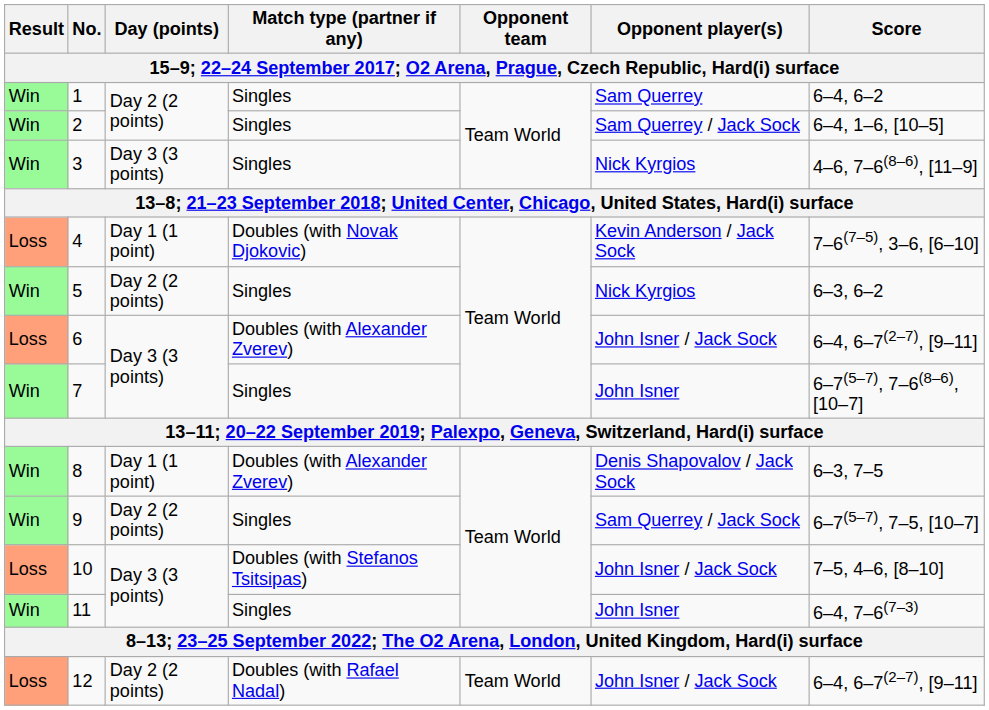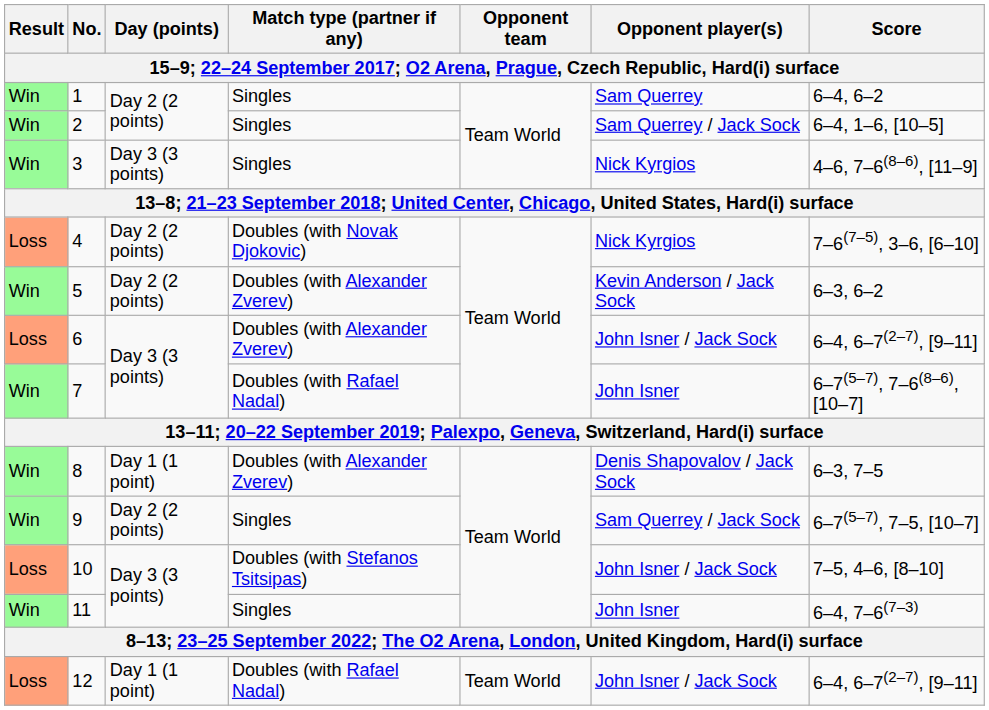4 | Day (points): Day 1 (1 point) -> Day 2 (2 points)
4 | Opponent player(s): Kevin Anderson / Jack Sock -> Nick Kyrgios
5 | Match type (partner if any): Singles -> Doubles (with Alexander Zverev)
5 | Opponent player(s): Nick Kyrgios -> Kevin Anderson / Jack Sock
7 | Match type (partner if any): Singles -> Doubles (with Rafael Nadal)
12 | Day (points): Day 2 (2 points) -> Day 1 (1 point)
